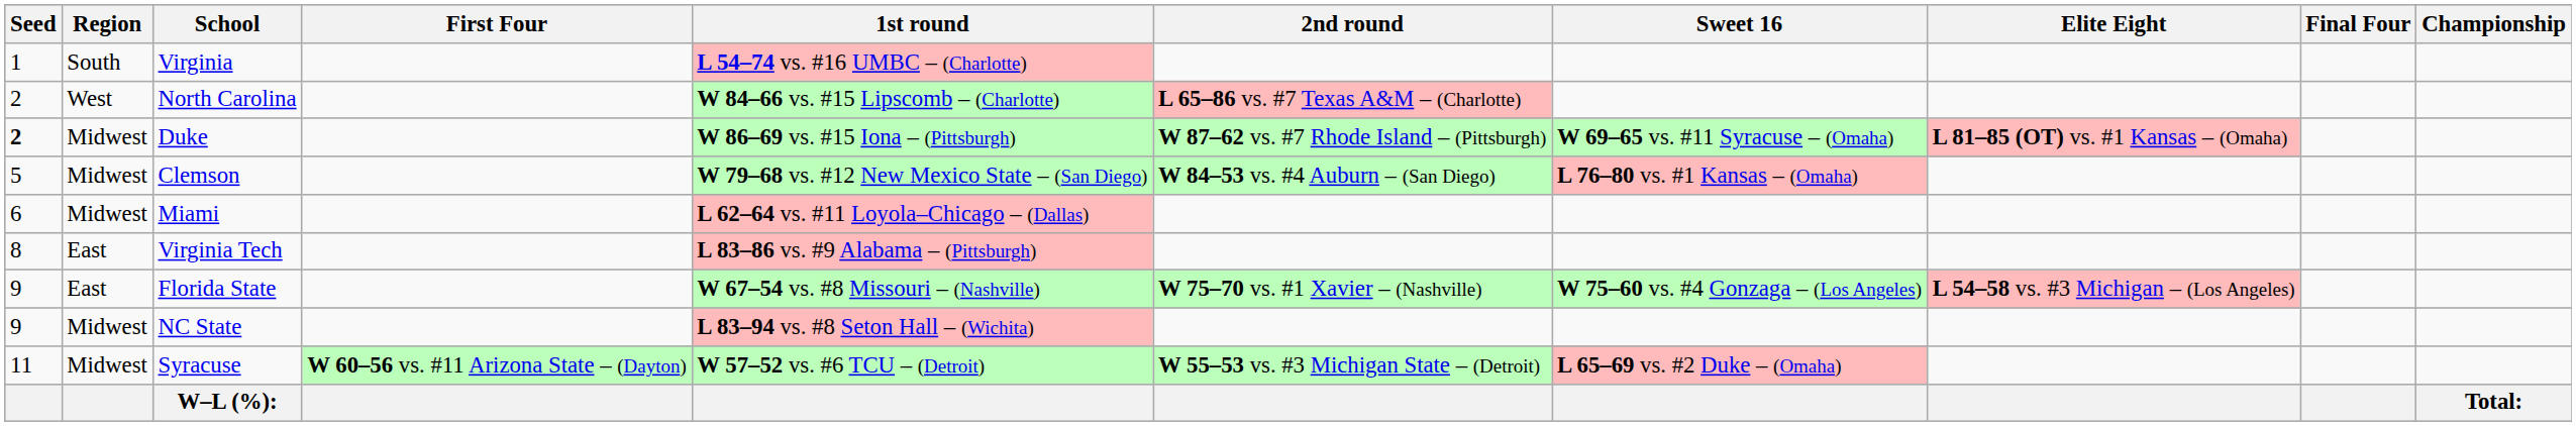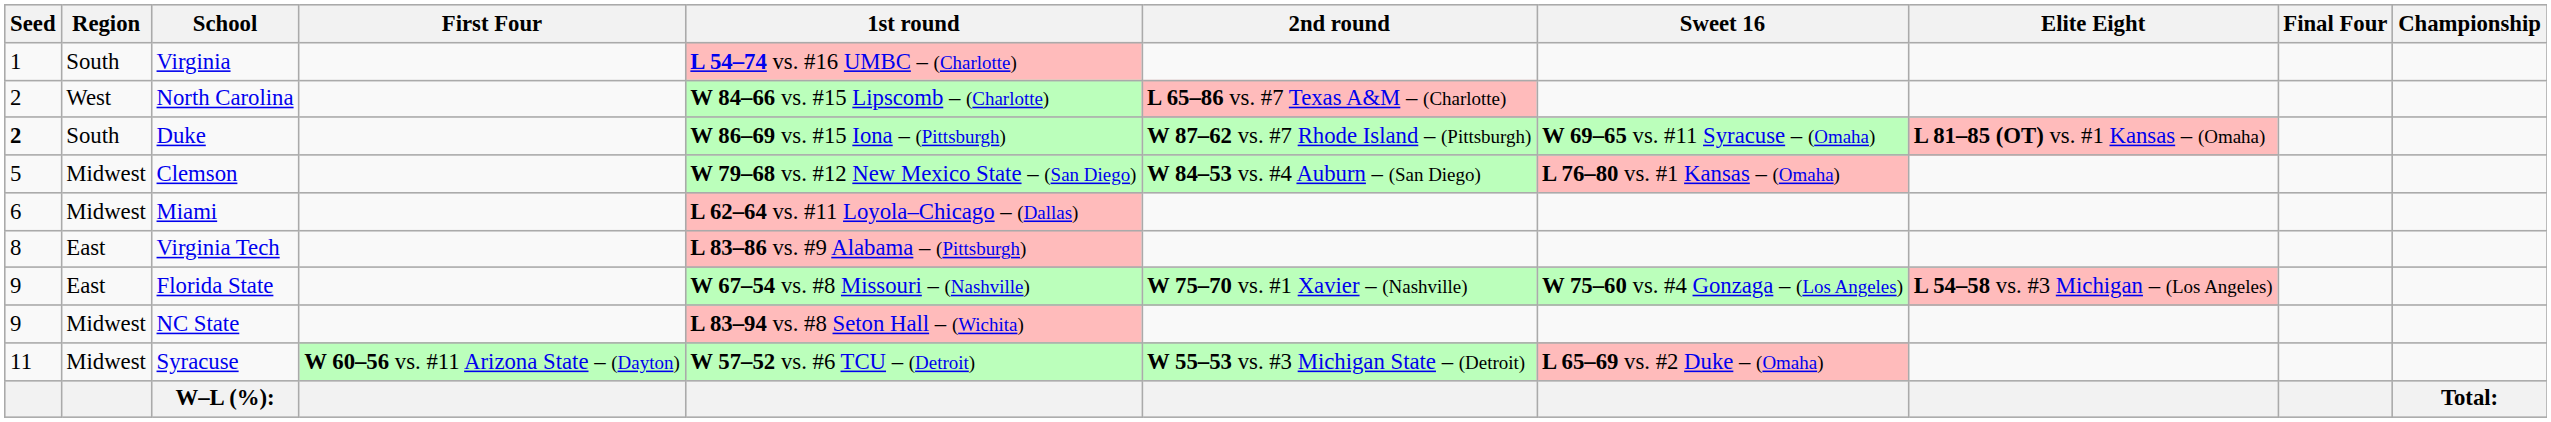Duke | Region: Midwest -> South
